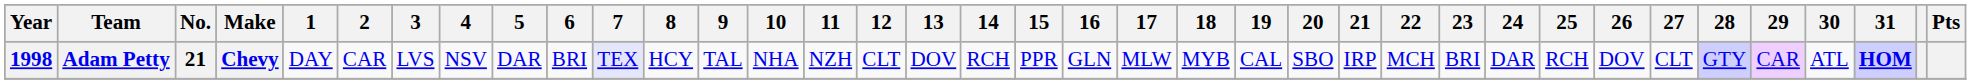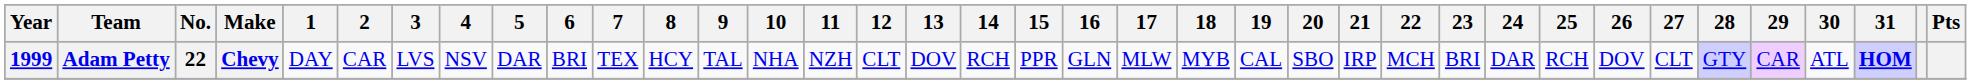Adam Petty | Year: 1998 -> 1999
Adam Petty | No.: 21 -> 22
Adam Petty | 7: lavender background -> no background
